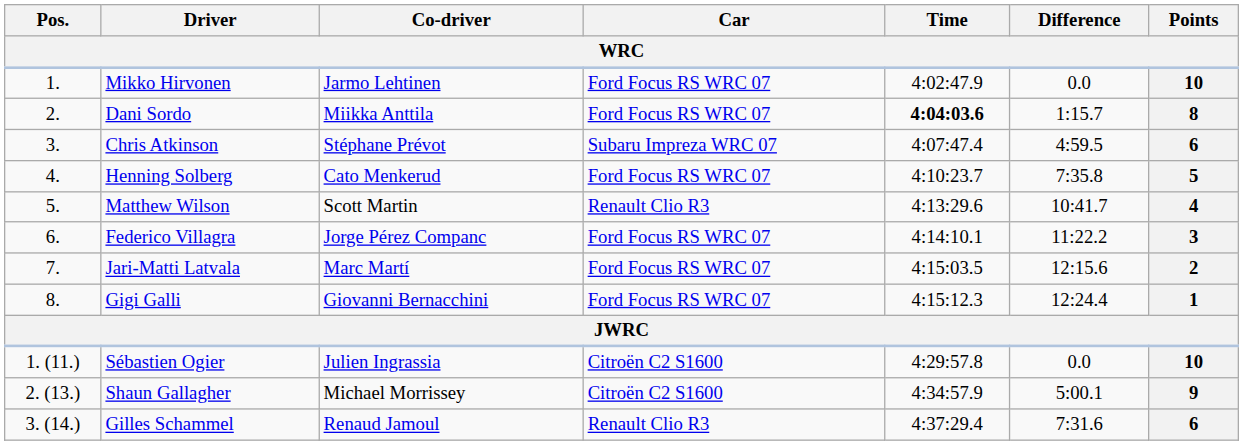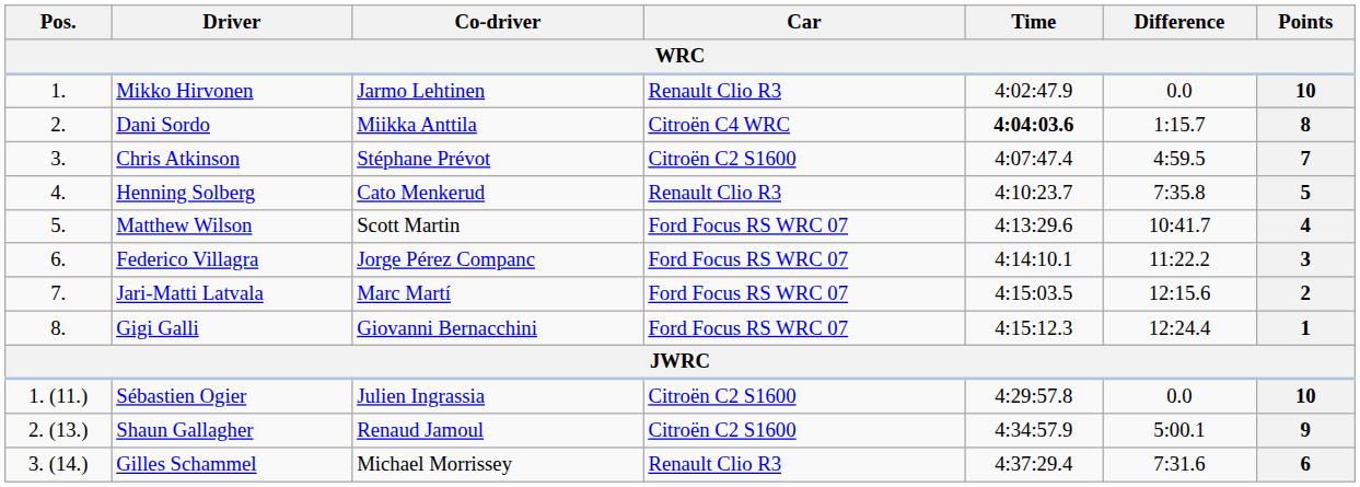Mikko Hirvonen | Car: Ford Focus RS WRC 07 -> Renault Clio R3
Dani Sordo | Car: Ford Focus RS WRC 07 -> Citroën C4 WRC
Chris Atkinson | Car: Subaru Impreza WRC 07 -> Citroën C2 S1600
Chris Atkinson | Points: 6 -> 7
Henning Solberg | Car: Ford Focus RS WRC 07 -> Renault Clio R3
Matthew Wilson | Car: Renault Clio R3 -> Ford Focus RS WRC 07
Shaun Gallagher | Co-driver: Michael Morrissey -> Renaud Jamoul
Gilles Schammel | Co-driver: Renaud Jamoul -> Michael Morrissey
